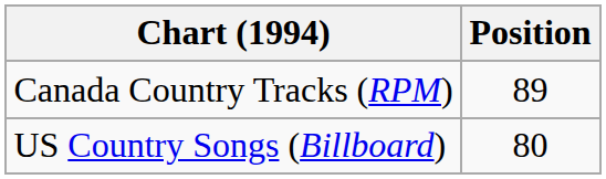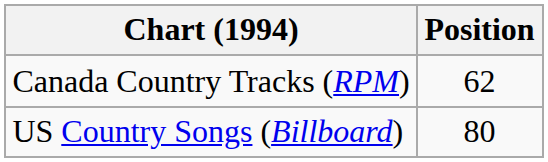Canada Country Tracks (RPM) | Position: 89 -> 62
